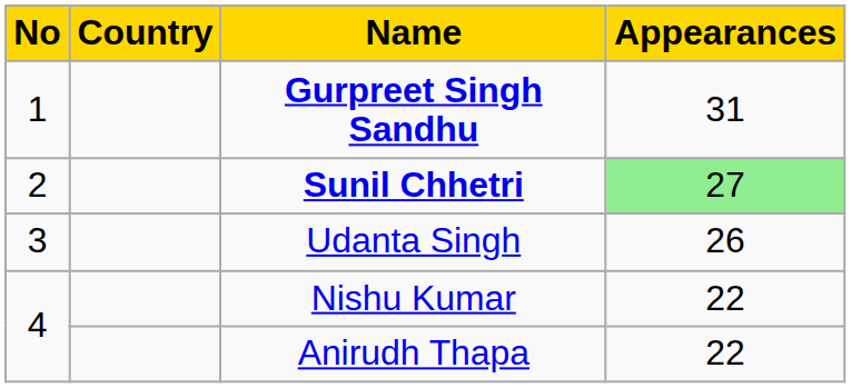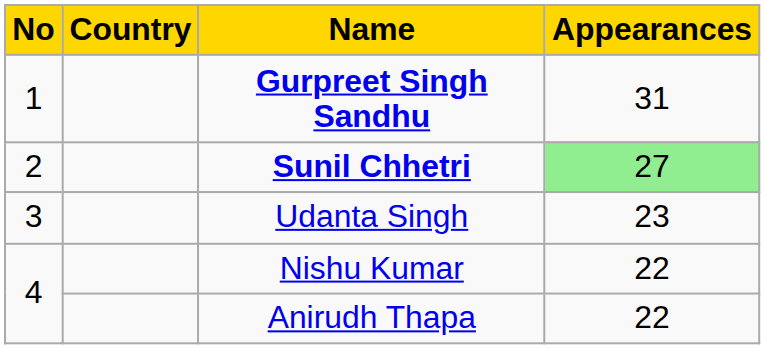Udanta Singh | Appearances: 26 -> 23
